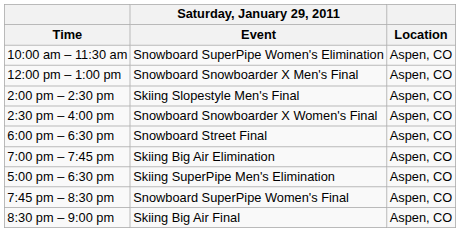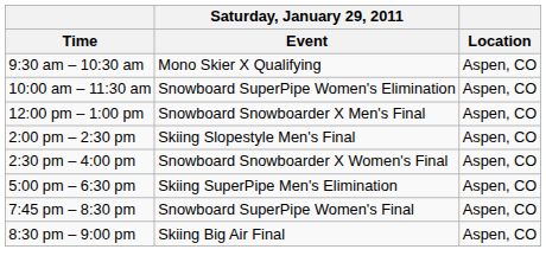+ row: 9:30 am – 10:30 am | Mono Skier X Qualifying | Aspen, CO
- row: 6:00 pm – 6:30 pm | Snowboard Street Final | Aspen, CO
- row: 7:00 pm – 7:45 pm | Skiing Big Air Elimination | Aspen, CO
